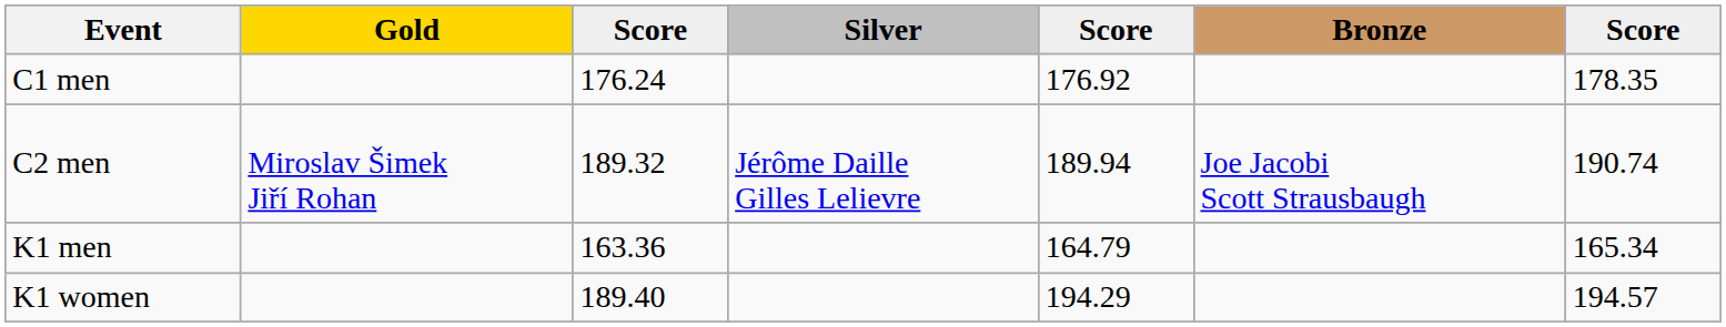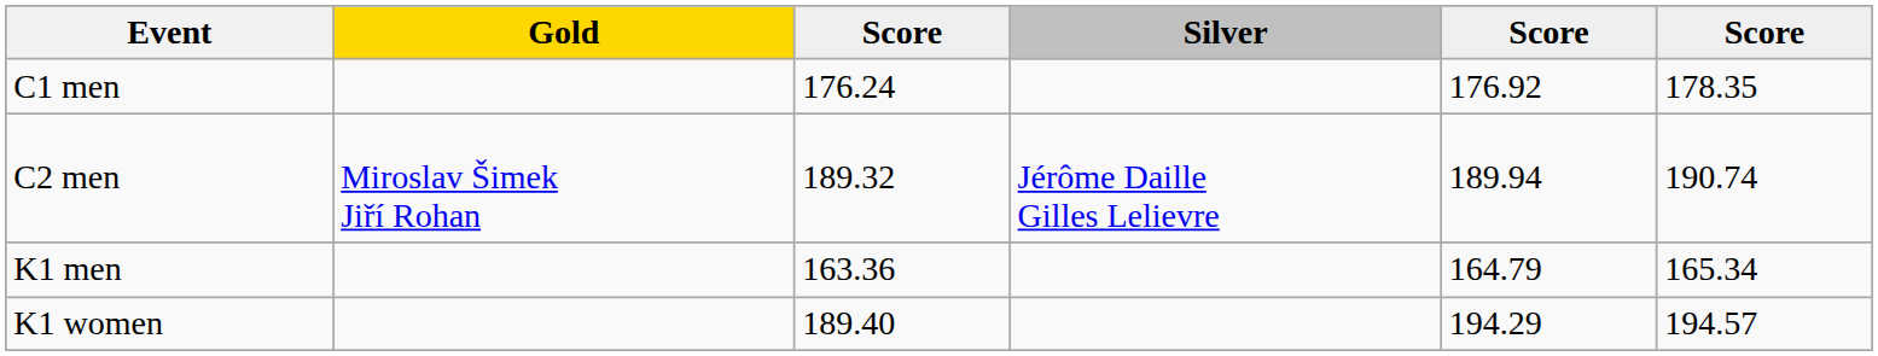- column: Bronze | Joe Jacobi Scott Strausbaugh
